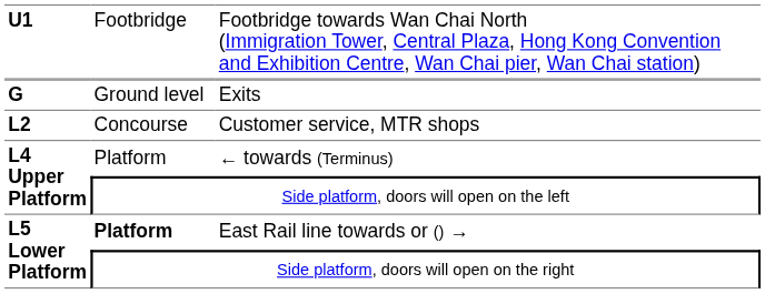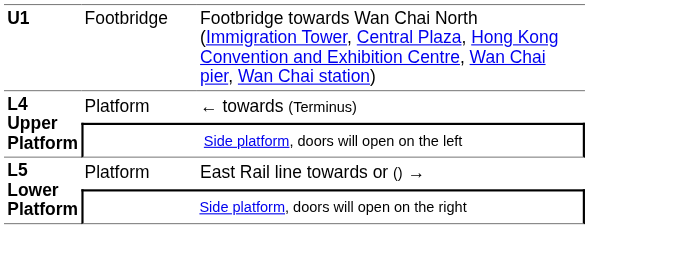- row: G | Ground level | Exits
- row: L2 | Concourse | Customer service, MTR shops
East Rail line towards or () → | column 2: bold -> normal
